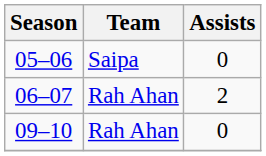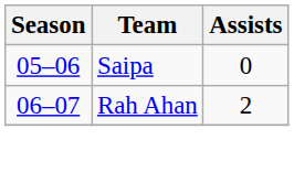- row: 09–10 | Rah Ahan | 0
